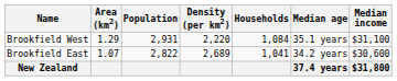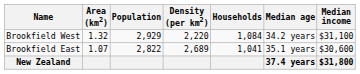Brookfield West | Area (km2): 1.29 -> 1.32
Brookfield West | Population: 2,931 -> 2,929
Brookfield West | Median age: 35.1 years -> 34.2 years
Brookfield East | Median age: 34.2 years -> 35.1 years
